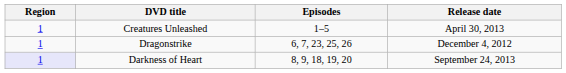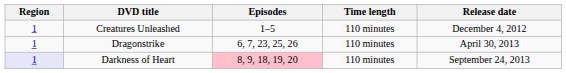+ column: Time length | 110 minutes | 110 minutes | 110 minutes
Creatures Unleashed | Release date: April 30, 2013 -> December 4, 2012
Dragonstrike | Release date: December 4, 2012 -> April 30, 2013
Darkness of Heart | Episodes: no background -> pink background
